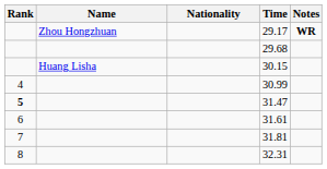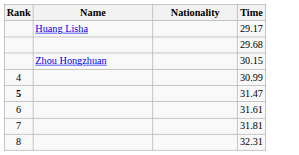- column: Notes | WR
29.17 | Name: Zhou Hongzhuan -> Huang Lisha
30.15 | Name: Huang Lisha -> Zhou Hongzhuan
